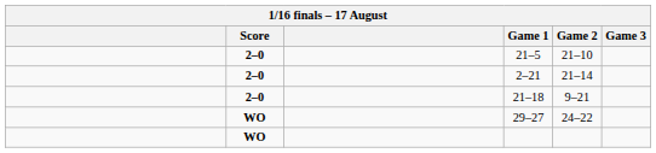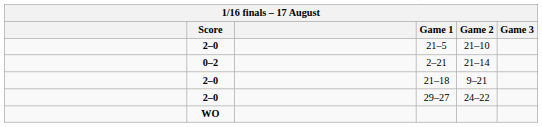2–21 | Score: 2–0 -> 0–2
29–27 | Score: WO -> 2–0
